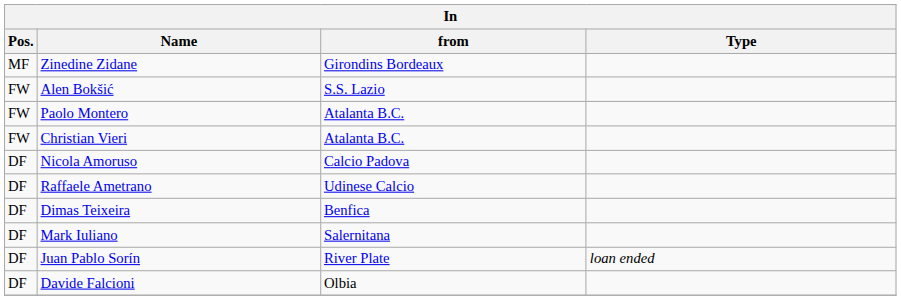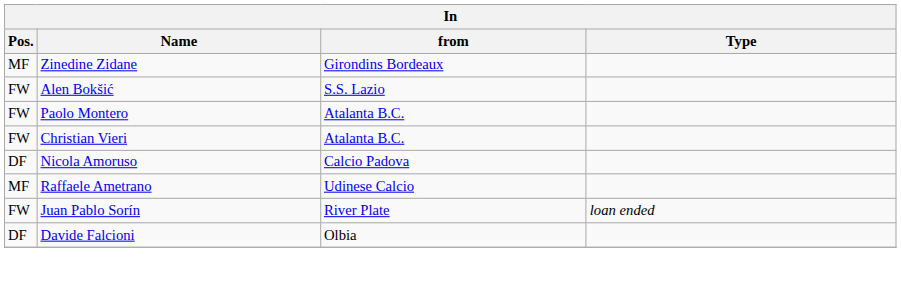Raffaele Ametrano | Pos.: DF -> MF
- row: DF | Dimas Teixeira | Benfica
- row: DF | Mark Iuliano | Salernitana
Juan Pablo Sorín | Pos.: DF -> FW
